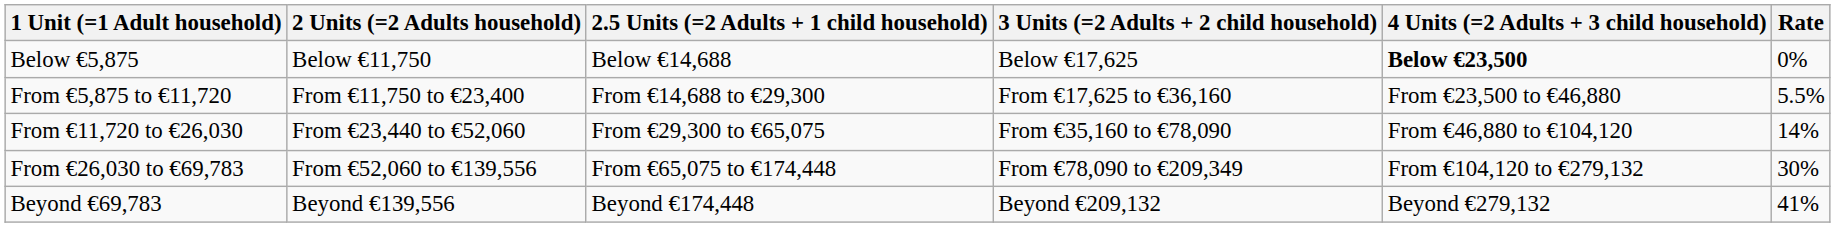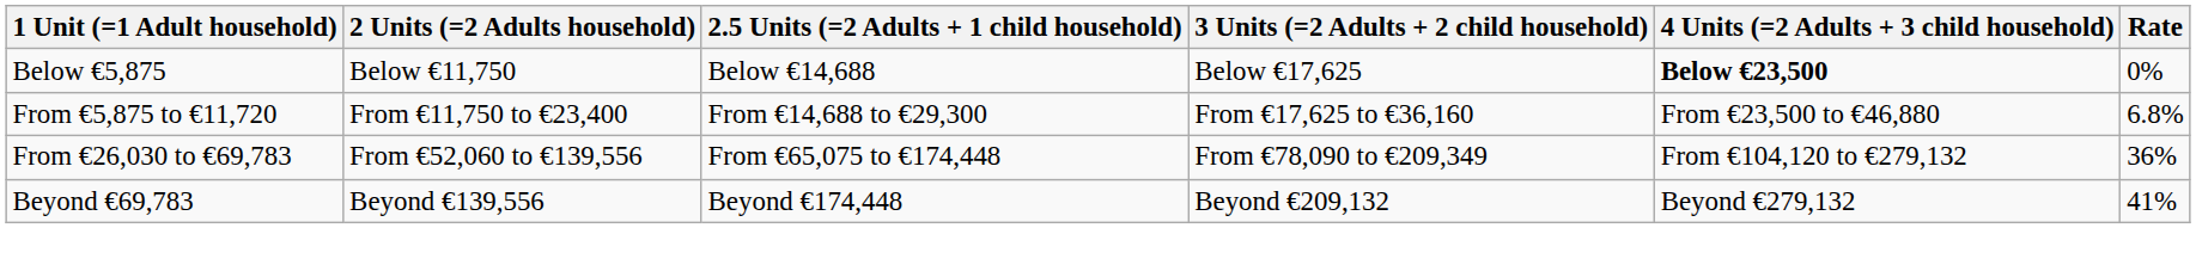From €5,875 to €11,720 | Rate: 5.5% -> 6.8%
- row: From €11,720 to €26,030 | From €23,440 to €52,060 | From €29,300 to €65,075 | From €35,160 to €78,090 | From €46,880 to €104,120 | 14%
From €26,030 to €69,783 | Rate: 30% -> 36%
